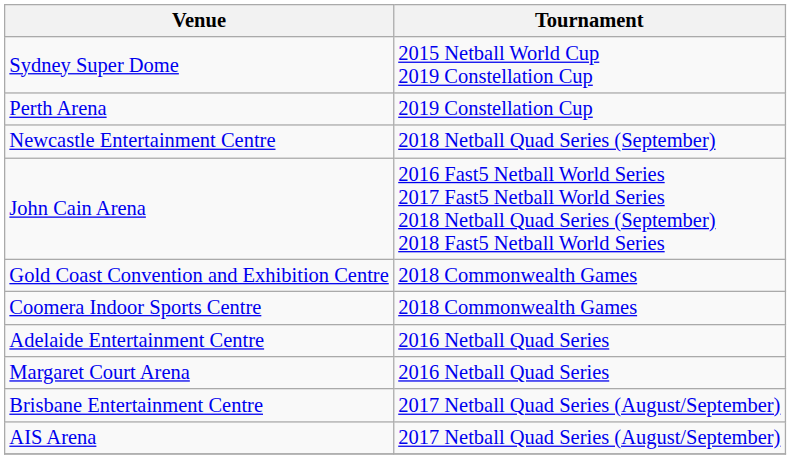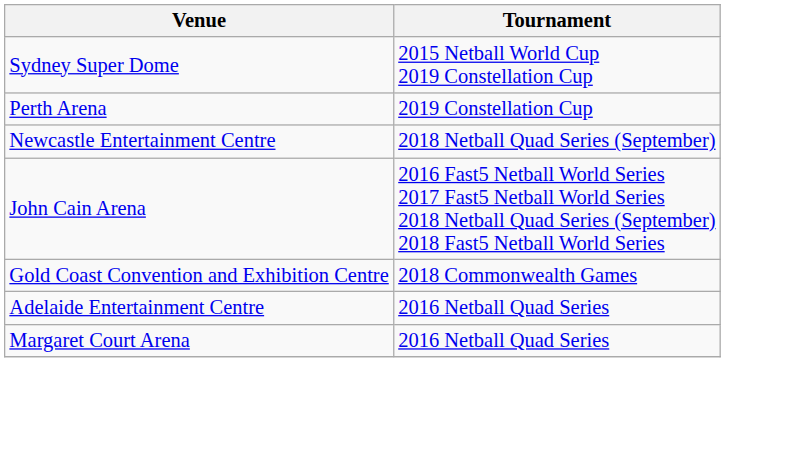- row: Coomera Indoor Sports Centre | 2018 Commonwealth Games
- row: Brisbane Entertainment Centre | 2017 Netball Quad Series (August/September)
- row: AIS Arena | 2017 Netball Quad Series (August/September)
